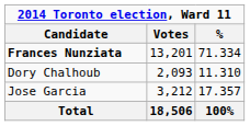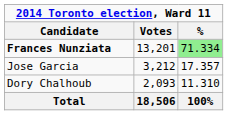Frances Nunziata | %: no background -> lightgreen background
rows swapped: Jose Garcia <-> Dory Chalhoub
